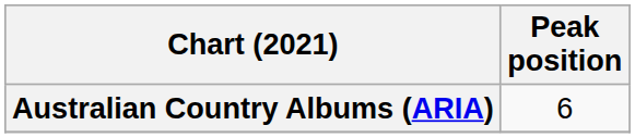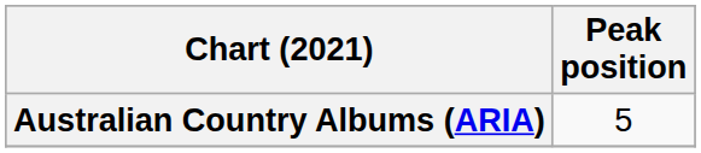Australian Country Albums (ARIA) | Peak position: 6 -> 5
